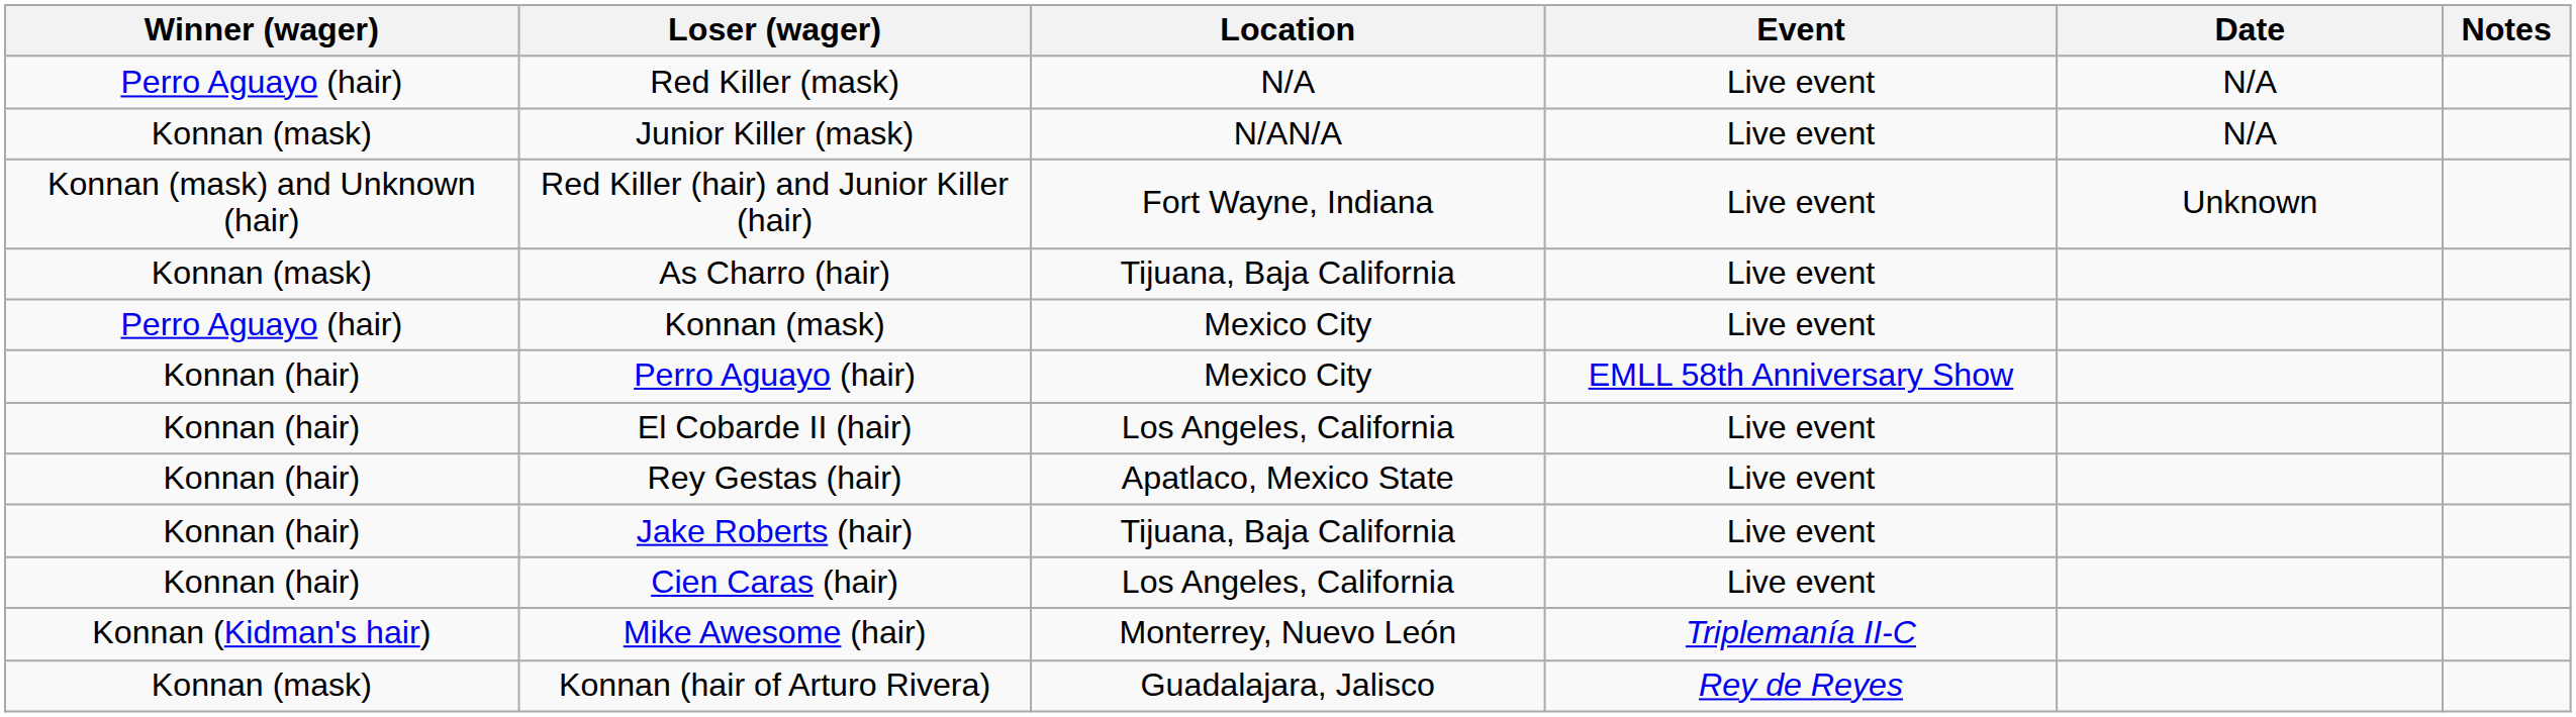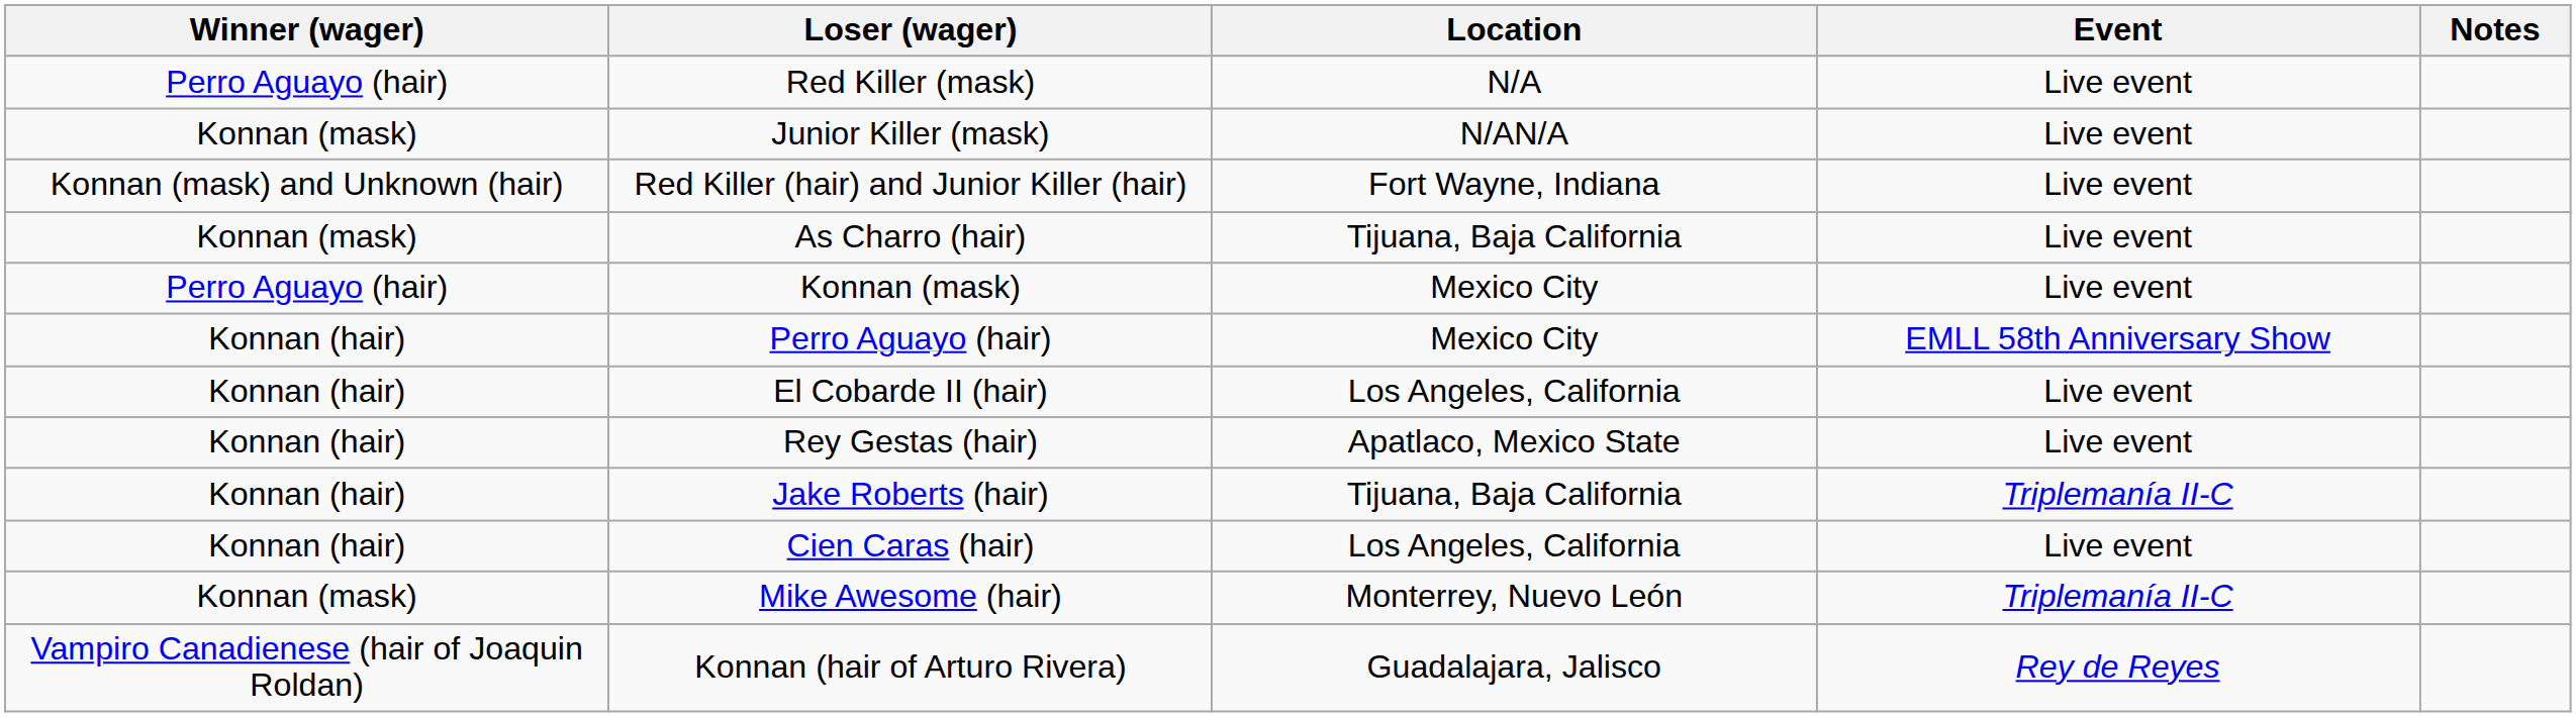- column: Date | N/A | N/A | Unknown
Jake Roberts (hair) | Event: Live event -> Triplemanía II-C
Mike Awesome (hair) | Winner (wager): Konnan (Kidman's hair) -> Konnan (mask)
Konnan (hair of Arturo Rivera) | Winner (wager): Konnan (mask) -> Vampiro Canadienese (hair of Joaquin Roldan)
